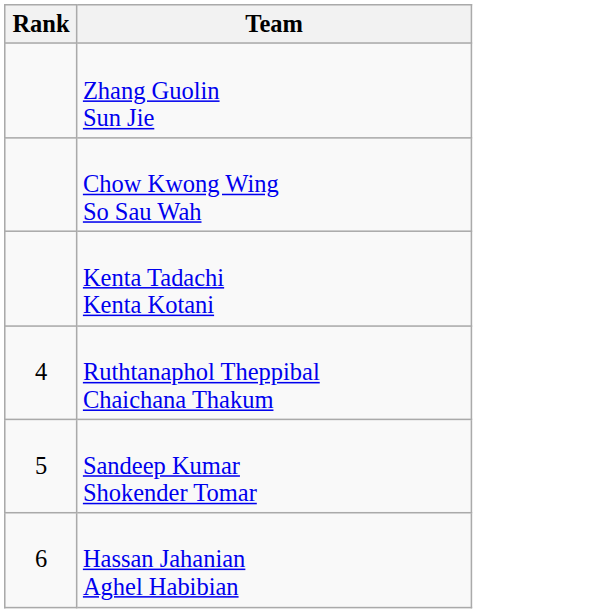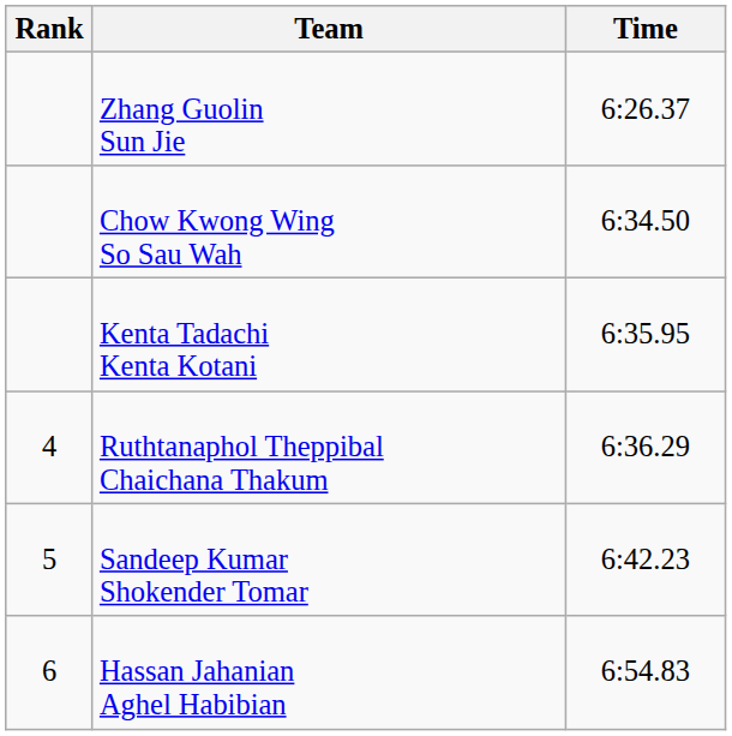+ column: Time | 6:26.37 | 6:34.50 | 6:35.95 | 6:36.29 | 6:42.23 | 6:54.83
